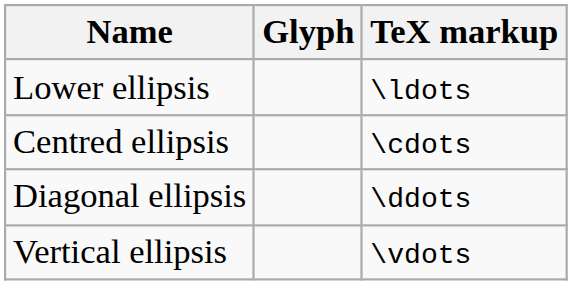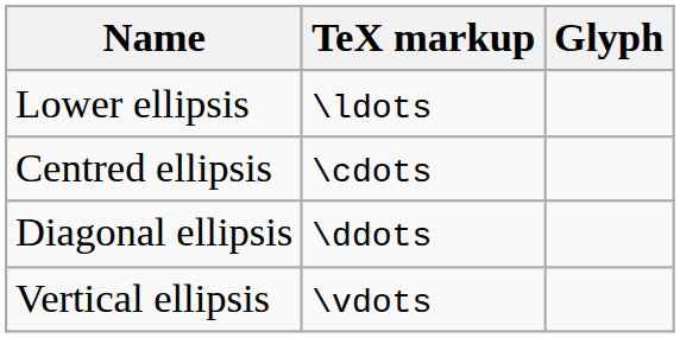columns swapped: Glyph <-> TeX markup
